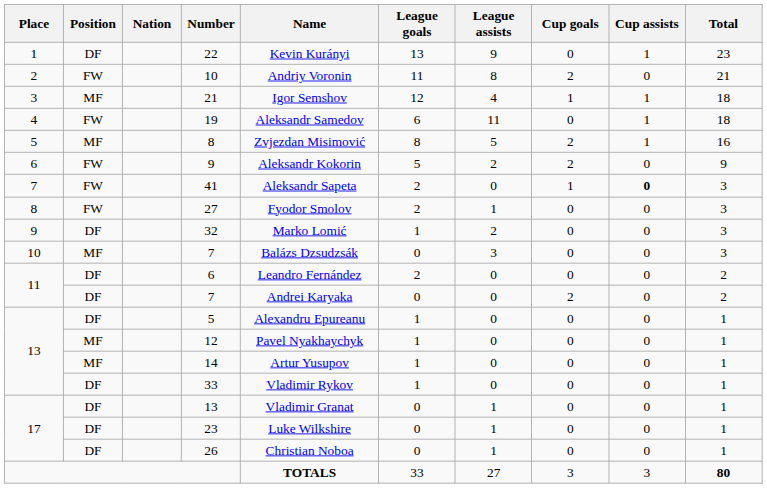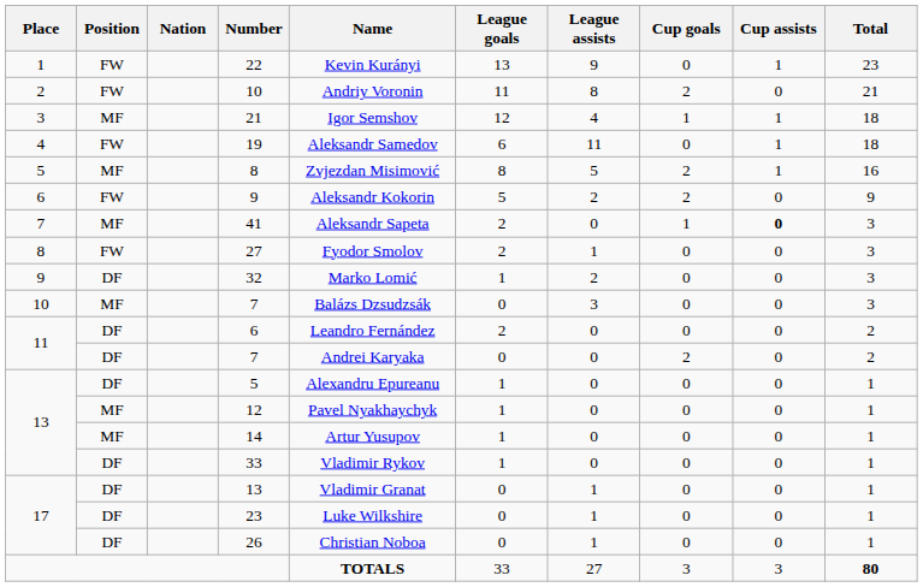22 | Position: DF -> FW
41 | Position: FW -> MF
